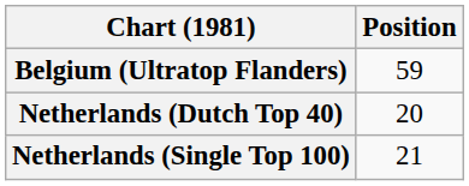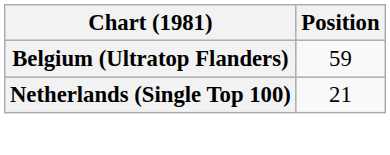- row: Netherlands (Dutch Top 40) | 20
